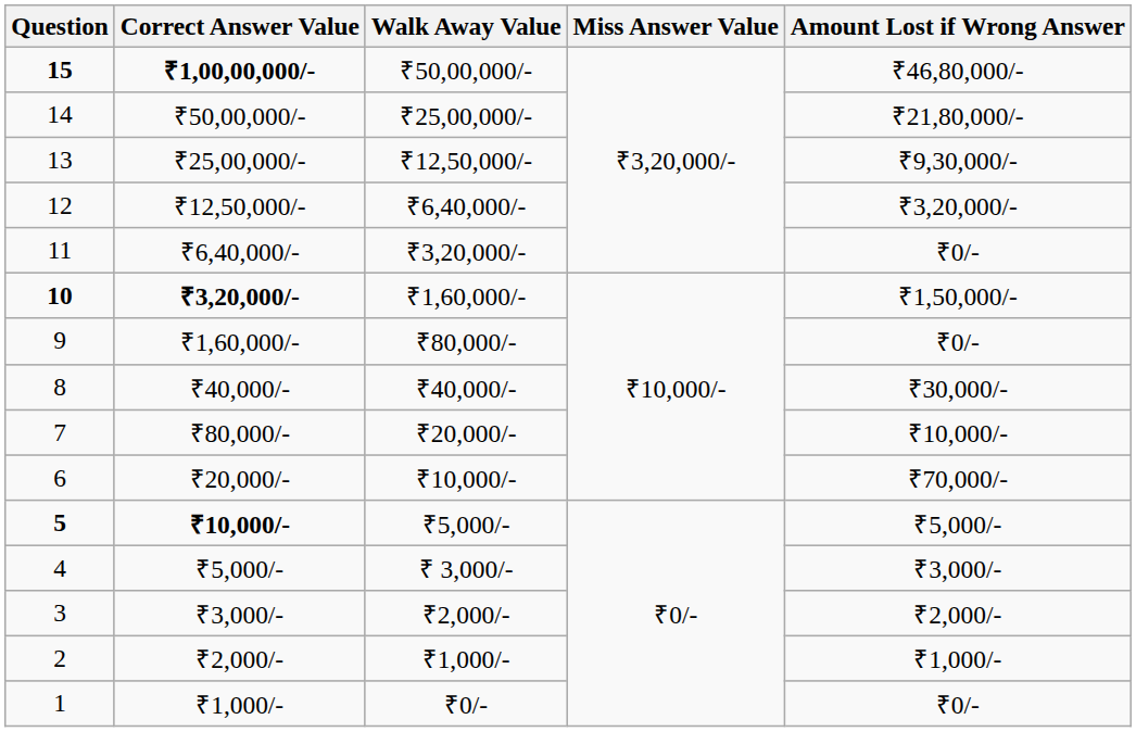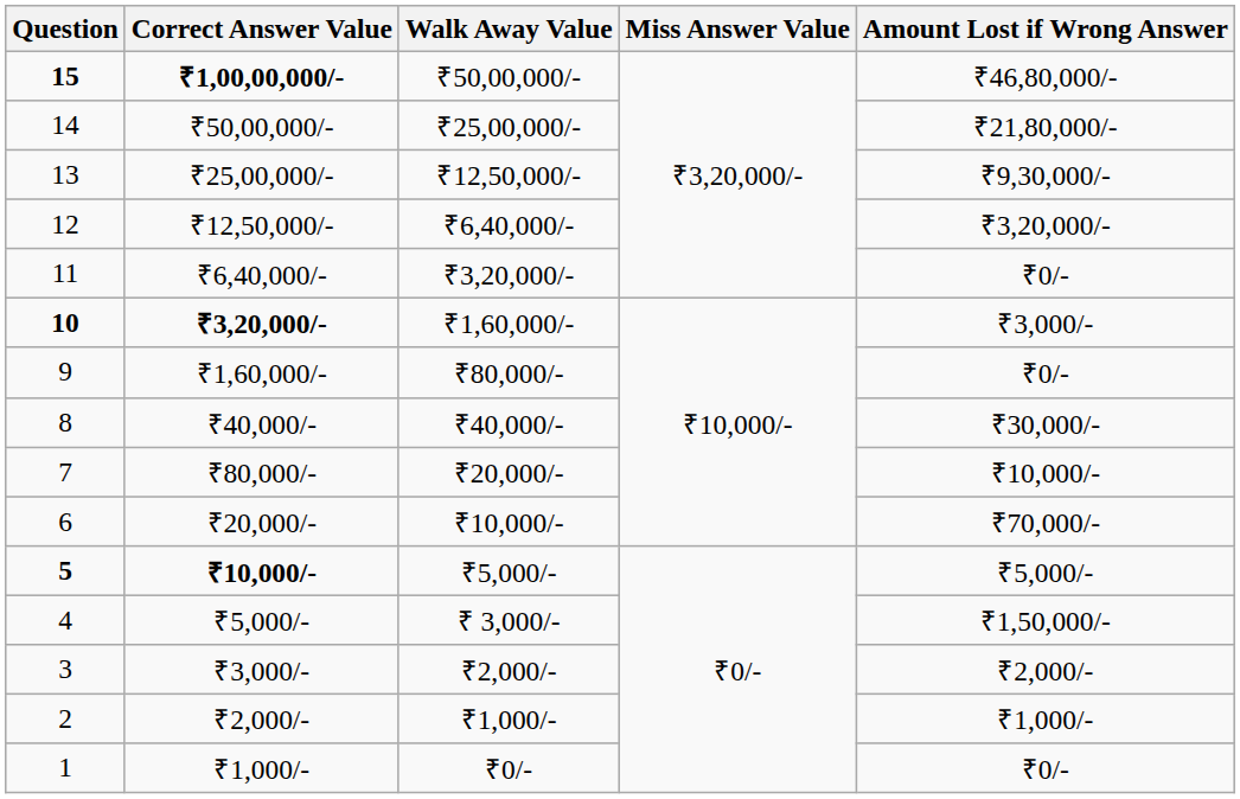10 | Amount Lost if Wrong Answer: ₹1,50,000/- -> ₹3,000/-
4 | Amount Lost if Wrong Answer: ₹3,000/- -> ₹1,50,000/-
